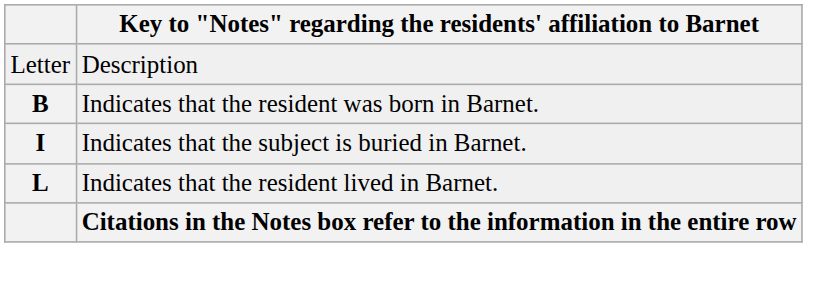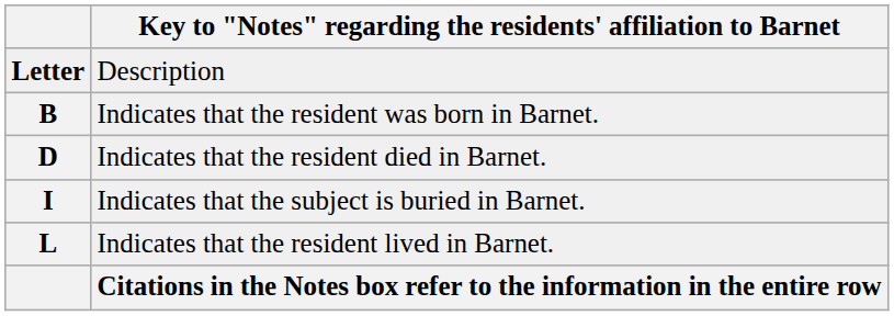Description | column 1: normal -> bold
+ row: D | Indicates that the resident died in Barnet.
